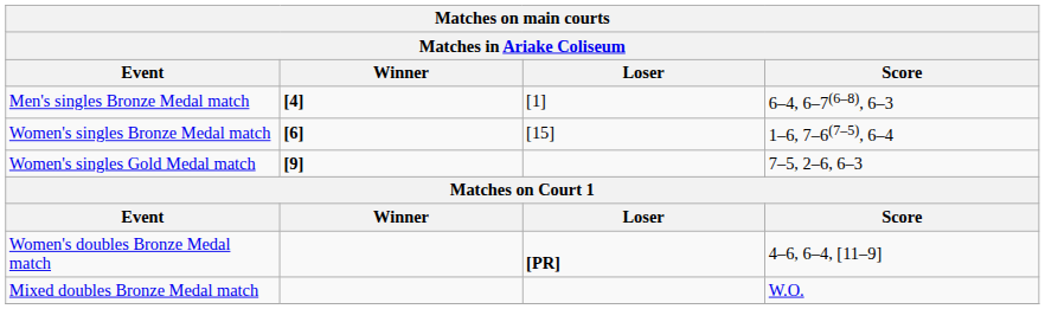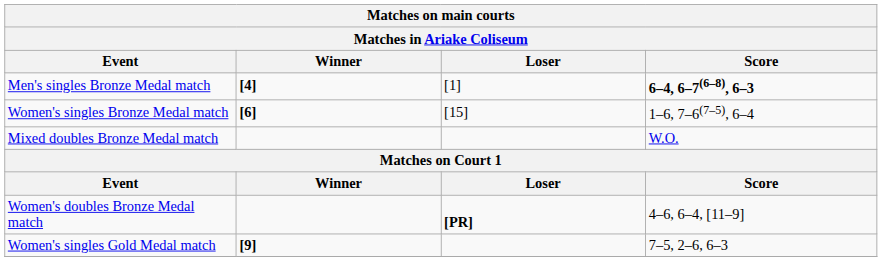Men's singles Bronze Medal match | Score: normal -> bold
rows swapped: Women's singles Gold Medal match <-> Mixed doubles Bronze Medal match
